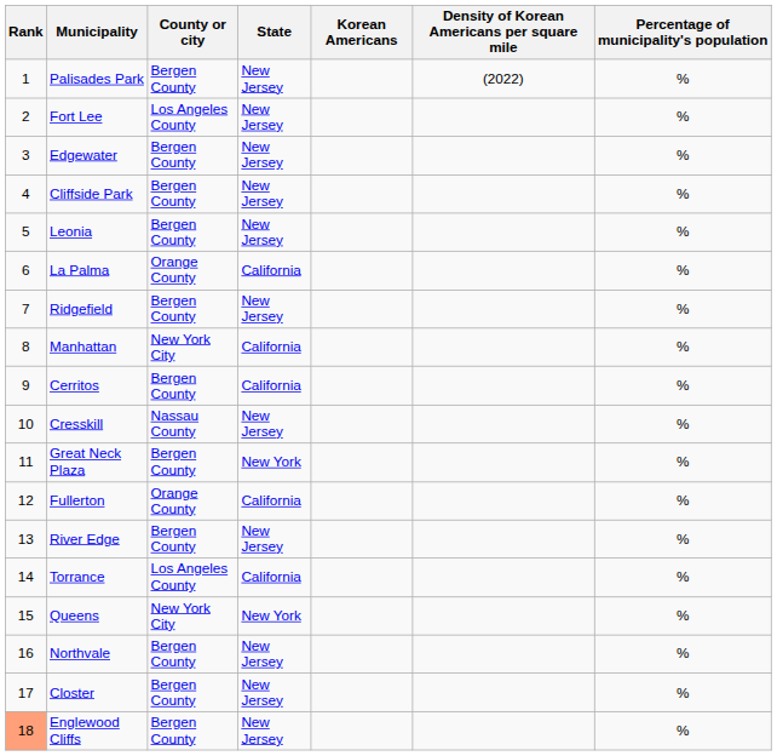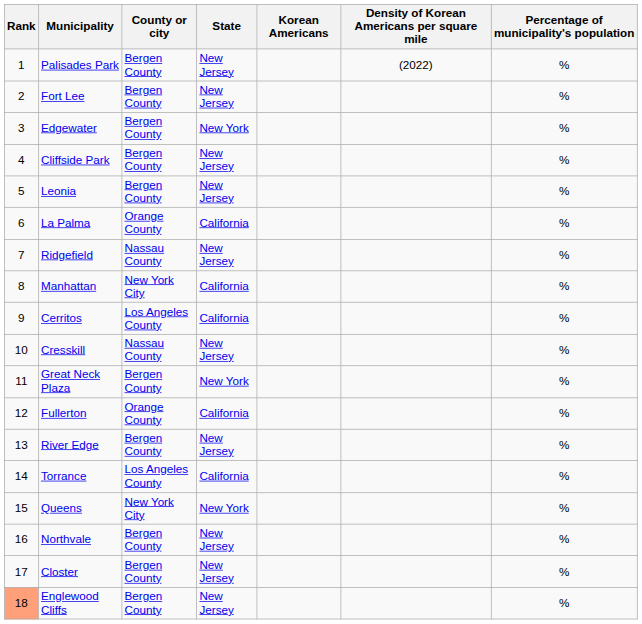Fort Lee | County or city: Los Angeles County -> Bergen County
Edgewater | State: New Jersey -> New York
Ridgefield | County or city: Bergen County -> Nassau County
Cerritos | County or city: Bergen County -> Los Angeles County
